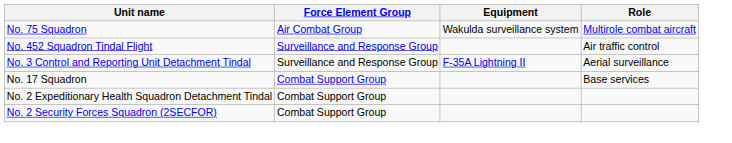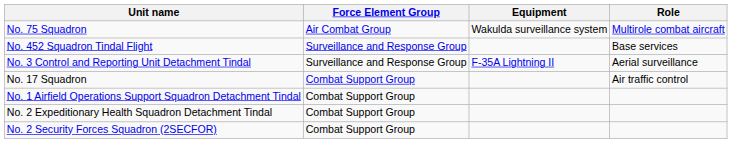No. 452 Squadron Tindal Flight | Role: Air traffic control -> Base services
No. 17 Squadron | Role: Base services -> Air traffic control
+ row: No. 1 Airfield Operations Support Squadron Detachment Tindal | Combat Support Group
